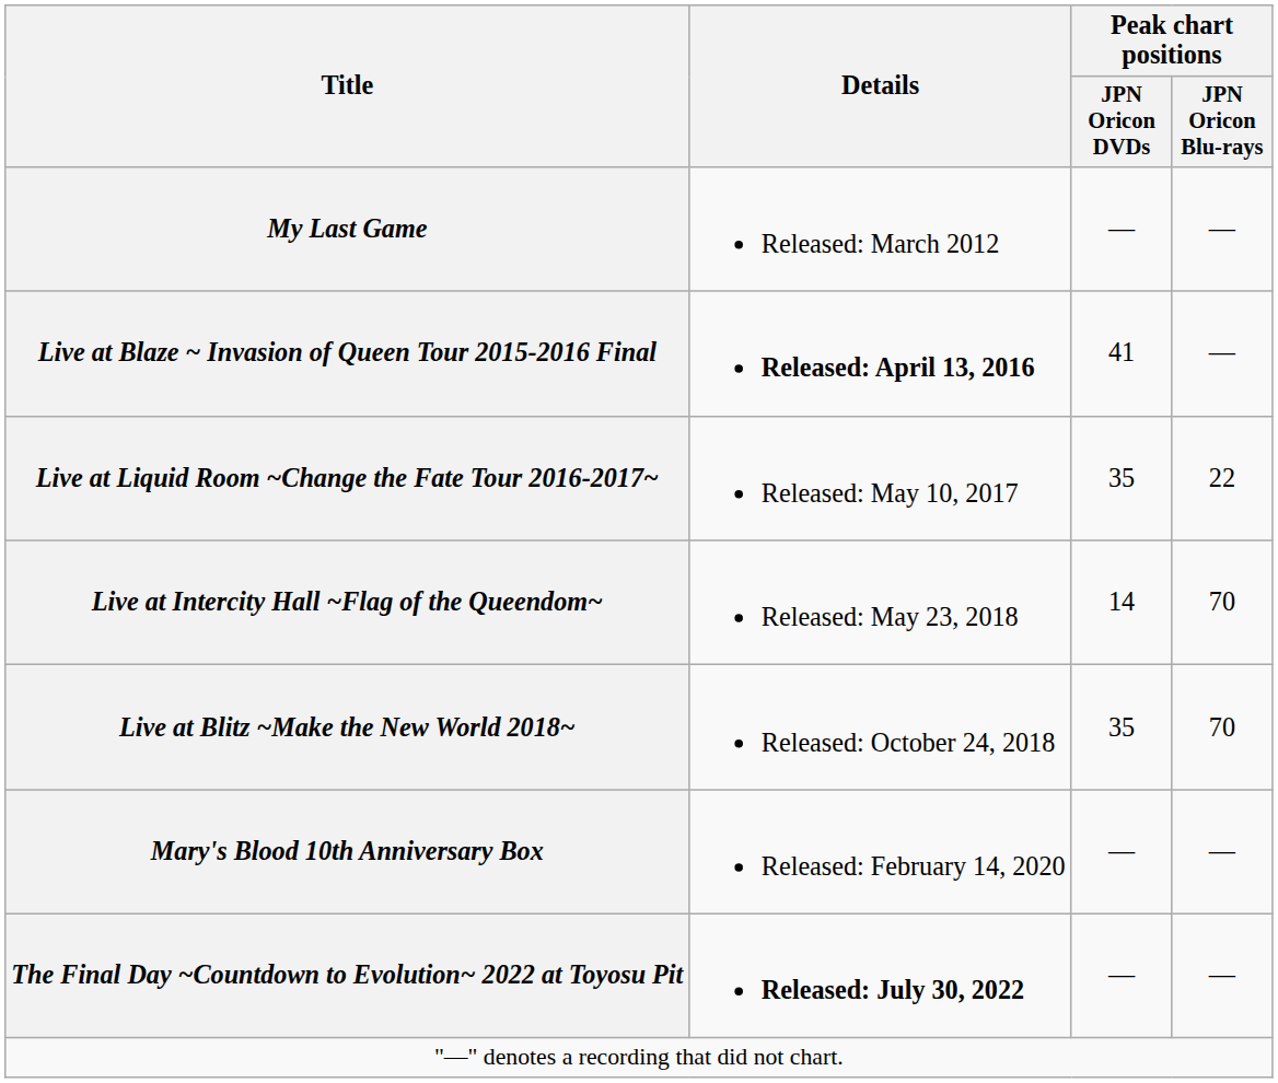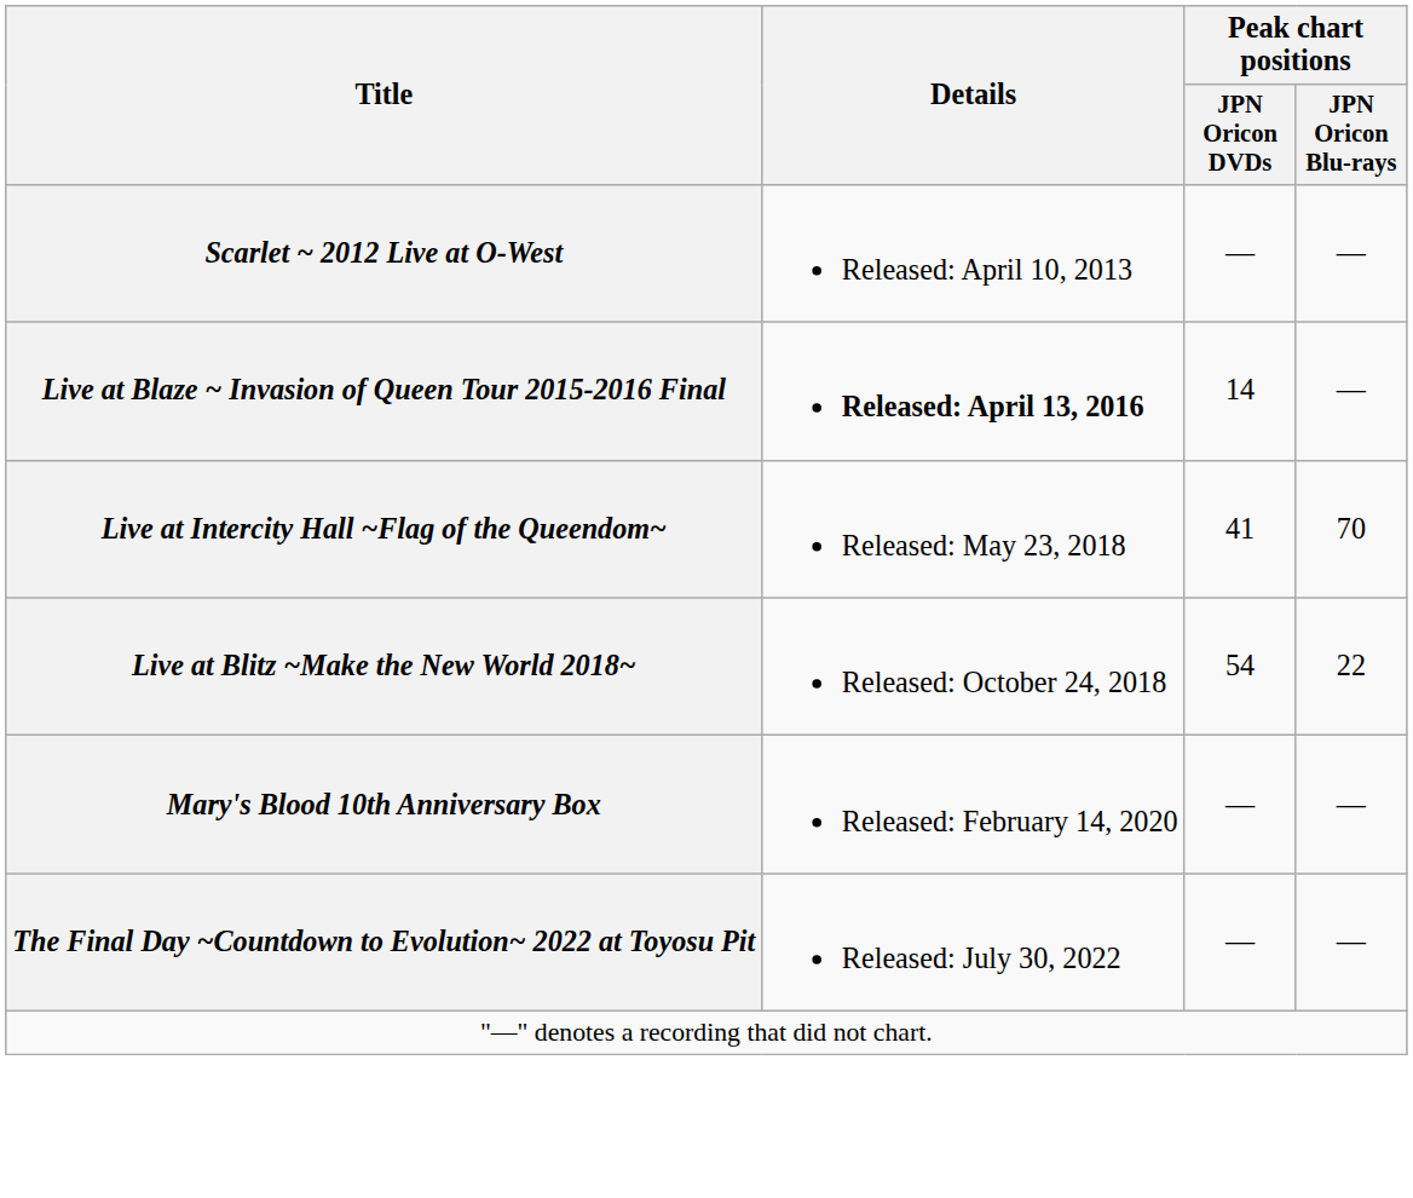- row: My Last Game | Released: March 2012 | — | —
+ row: Scarlet ~ 2012 Live at O-West | Released: April 10, 2013 | — | —
Live at Blaze ~ Invasion of Queen Tour 2015-2016 Final | Peak chart positions / JPN Oricon DVDs: 41 -> 14
- row: Live at Liquid Room ~Change the Fate Tour 2016-2017~ | Released: May 10, 2017 | 35 | 22
Live at Intercity Hall ~Flag of the Queendom~ | Peak chart positions / JPN Oricon DVDs: 14 -> 41
Live at Blitz ~Make the New World 2018~ | Peak chart positions / JPN Oricon DVDs: 35 -> 54
Live at Blitz ~Make the New World 2018~ | Peak chart positions / JPN Oricon Blu-rays: 70 -> 22
The Final Day ~Countdown to Evolution~ 2022 at Toyosu Pit | Details: bold -> normal
